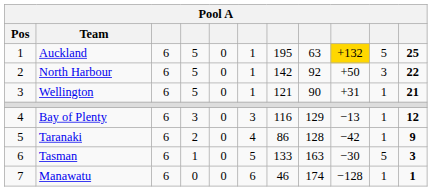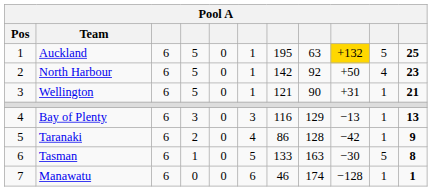North Harbour | column 10: 3 -> 4
North Harbour | column 11: 22 -> 23
Bay of Plenty | column 11: 12 -> 13
Tasman | column 11: 3 -> 8
